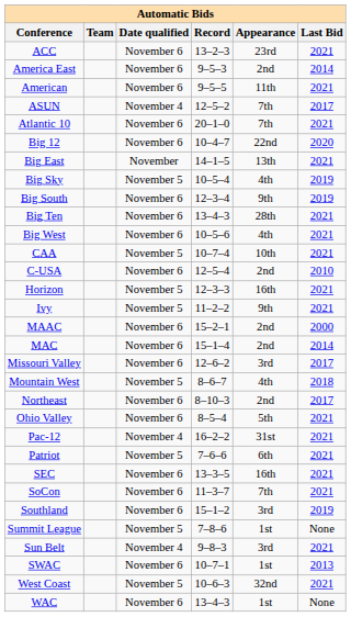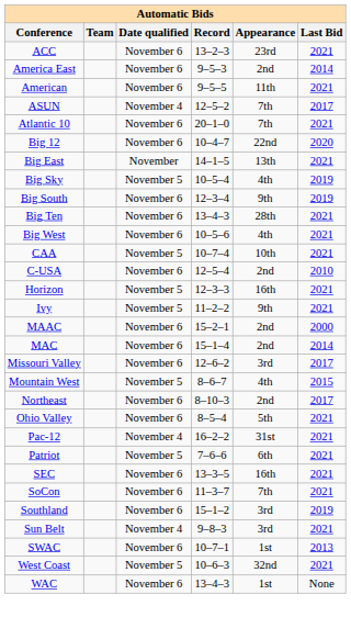Mountain West | Last Bid: 2018 -> 2015
- row: Summit League | November 5 | 7–8–6 | 1st | None
